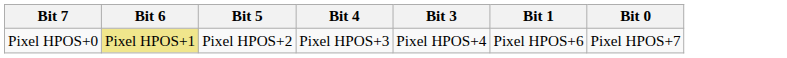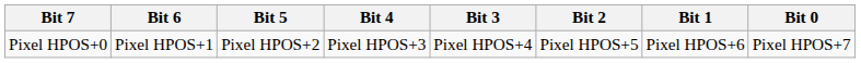+ column: Bit 2 | Pixel HPOS+5
Pixel HPOS+0 | Bit 6: khaki background -> no background
